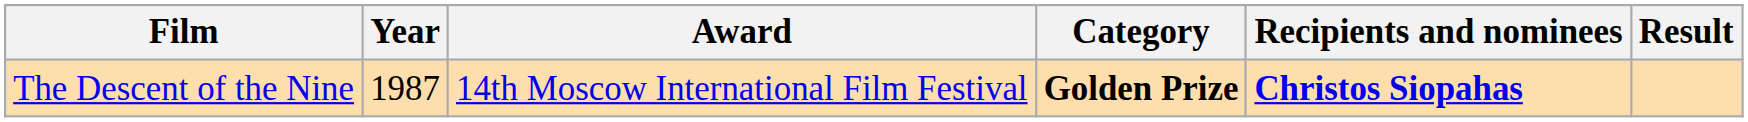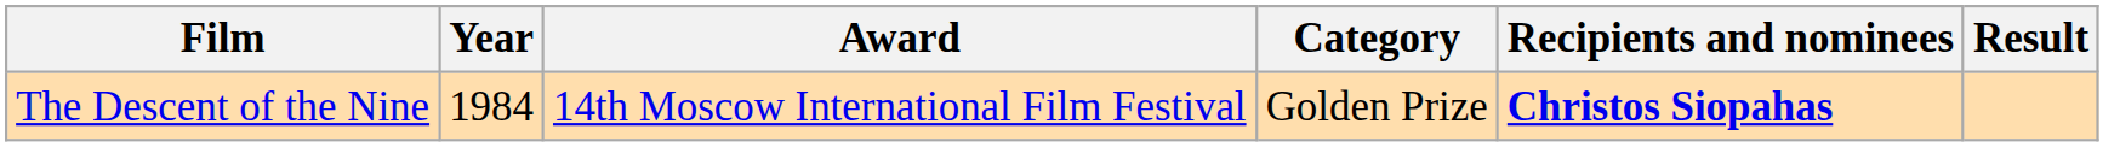The Descent of the Nine | Year: 1987 -> 1984
The Descent of the Nine | Category: bold -> normal
